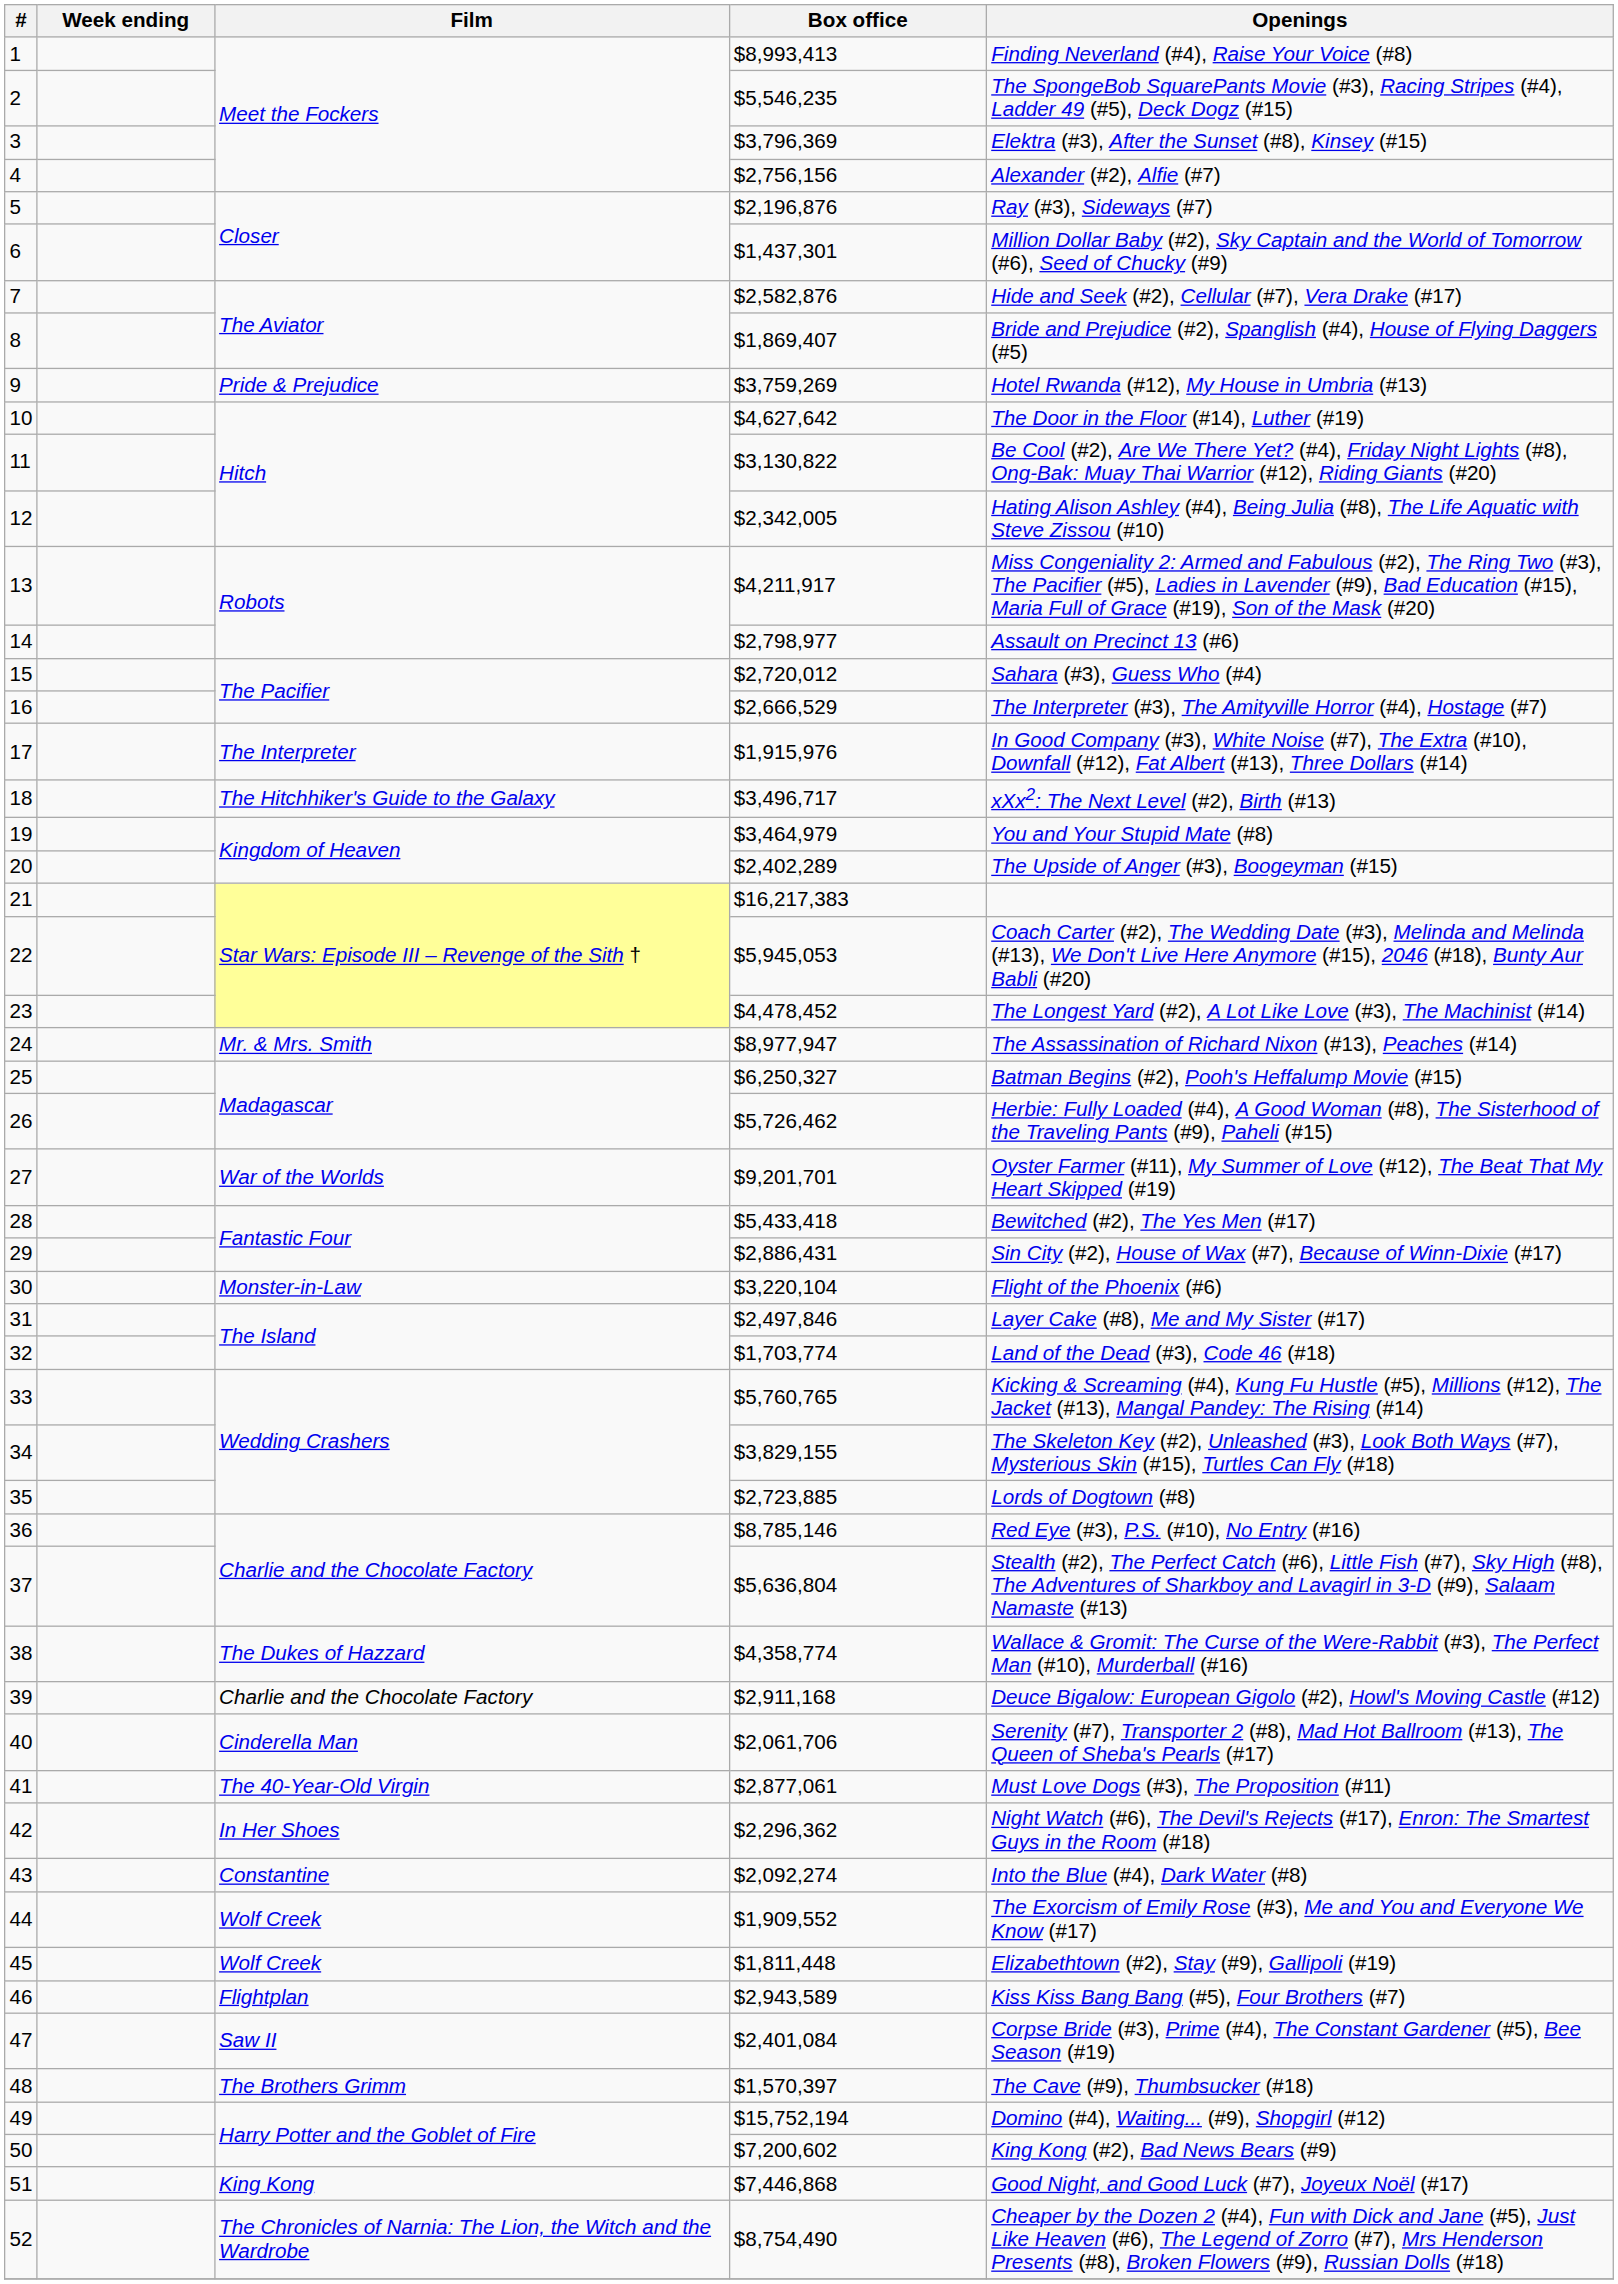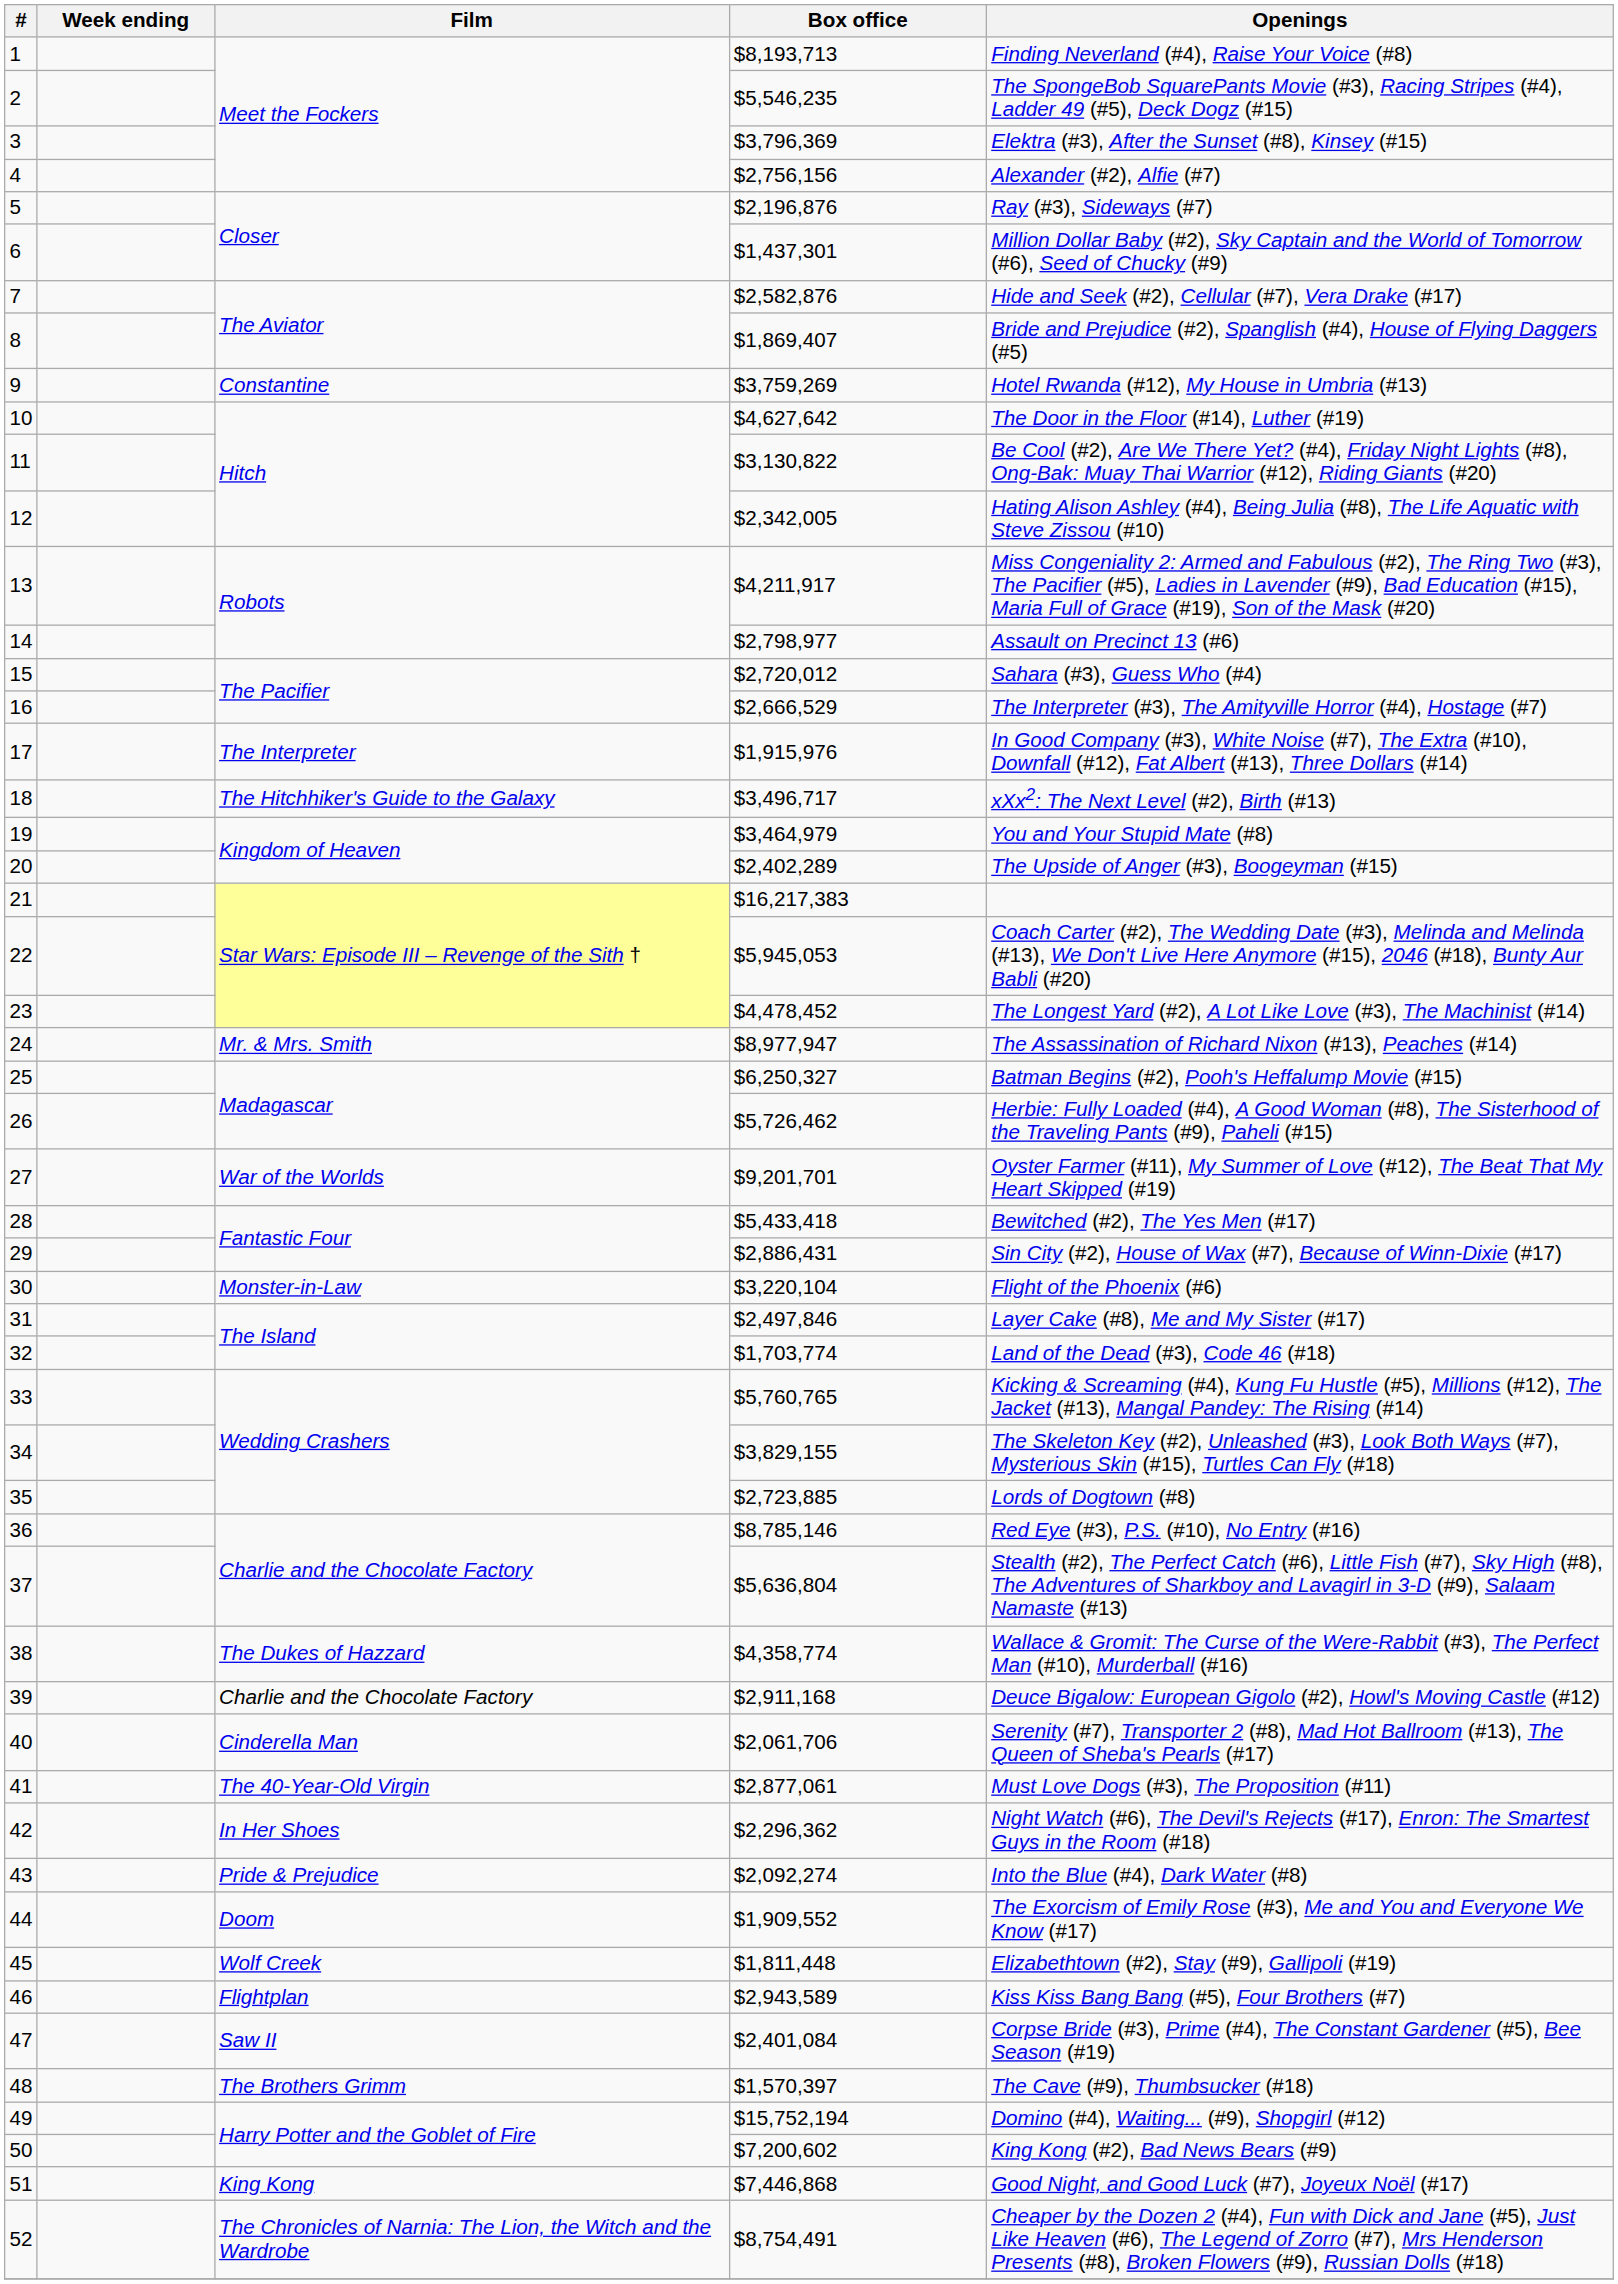1 | Box office: $8,993,413 -> $8,193,713
9 | Film: Pride & Prejudice -> Constantine
43 | Film: Constantine -> Pride & Prejudice
44 | Film: Wolf Creek -> Doom
52 | Box office: $8,754,490 -> $8,754,491
